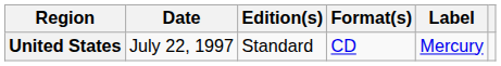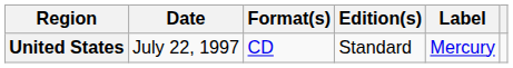columns swapped: Edition(s) <-> Format(s)
